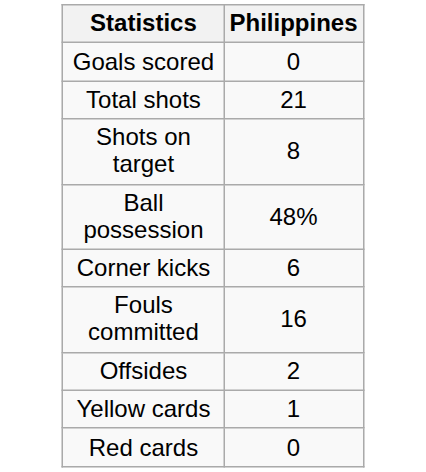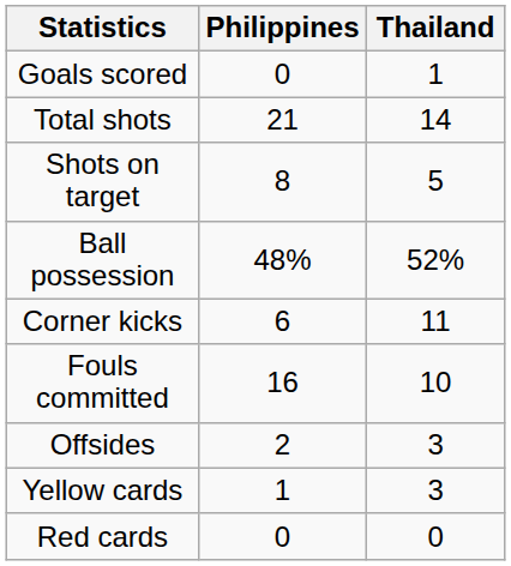+ column: Thailand | 1 | 14 | 5 | 52% | 11 | 10 | 3 | 3 | 0
